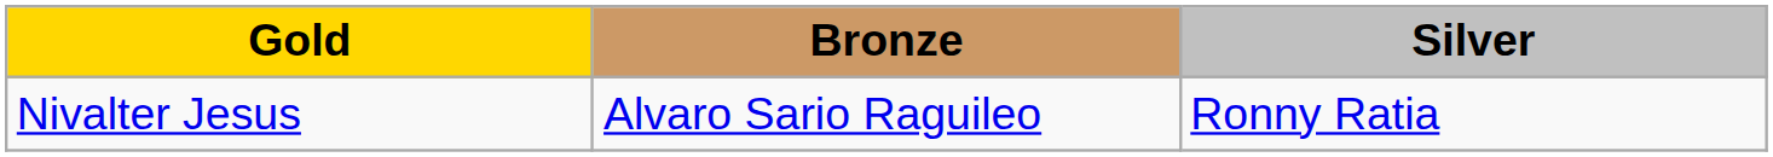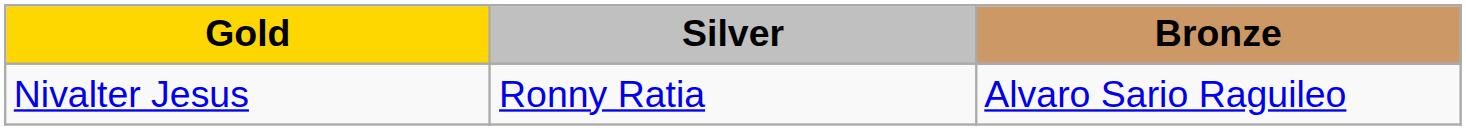columns swapped: Silver <-> Bronze
